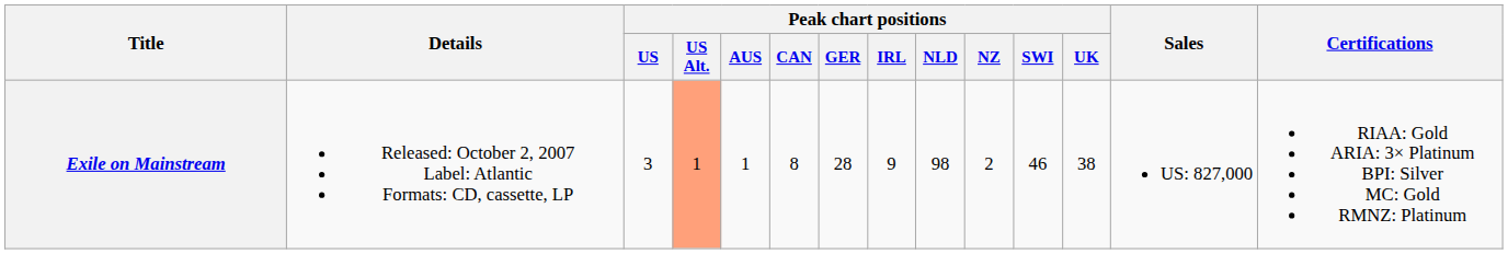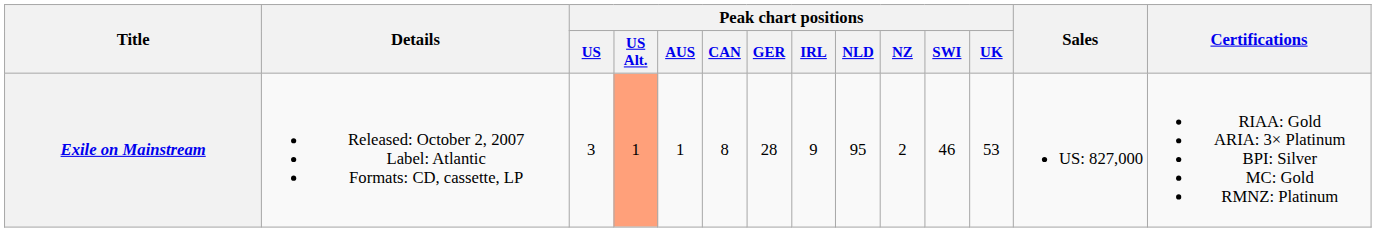Exile on Mainstream | Peak chart positions / NLD: 98 -> 95
Exile on Mainstream | Peak chart positions / UK: 38 -> 53
